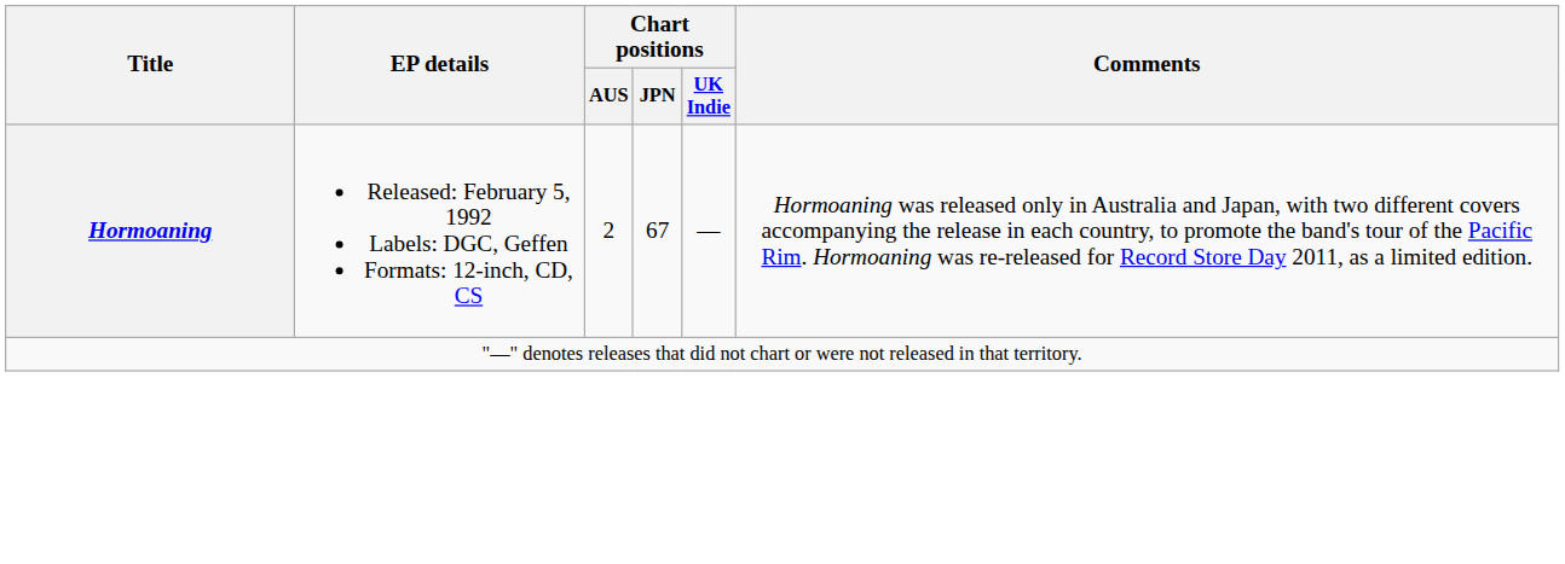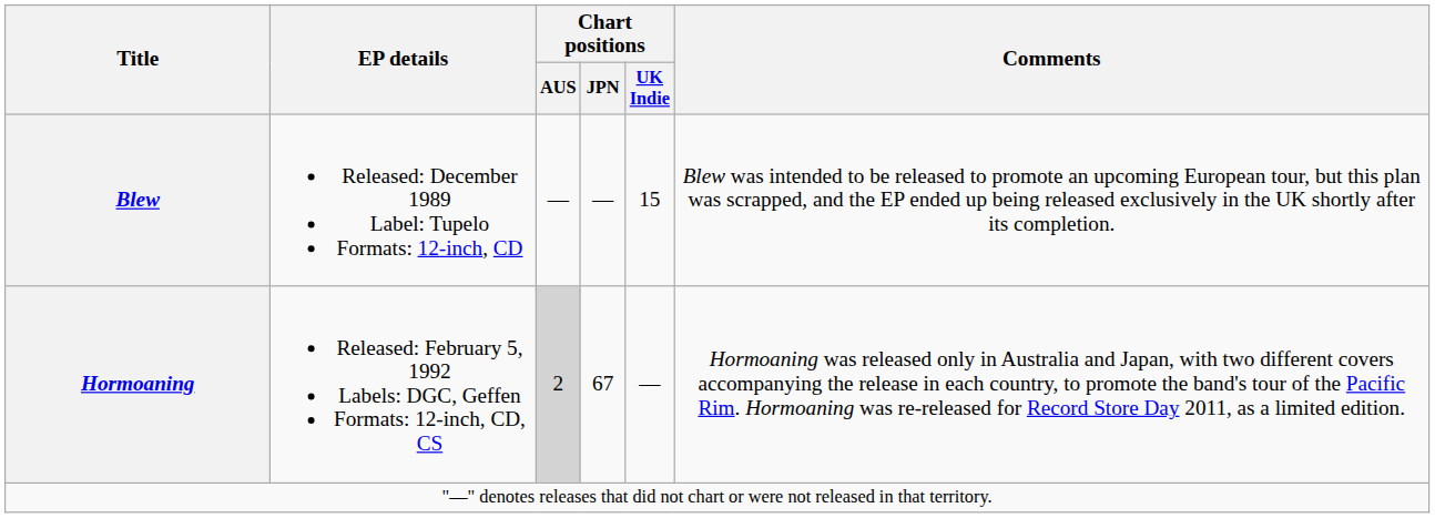+ row: Blew | Released: December 1989 Label: Tupelo Formats: 12-inch, CD | — | — | 15 | Blew was intended to be released to promote an upcoming European tour, but this plan was scrapped, and the EP ended up being released exclusively in the UK shortly after its completion.
Hormoaning | Chart positions / AUS: no background -> lightgrey background
